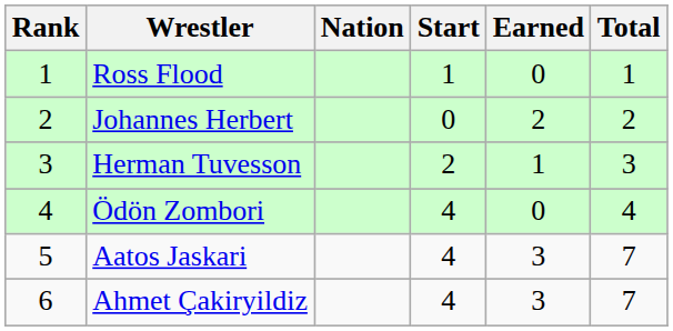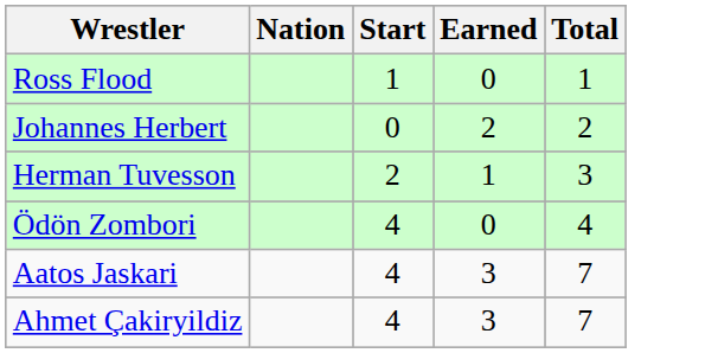- column: Rank | 1 | 2 | 3 | 4 | 5 | 6
